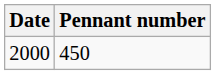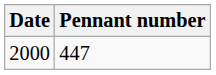2000 | Pennant number: 450 -> 447
